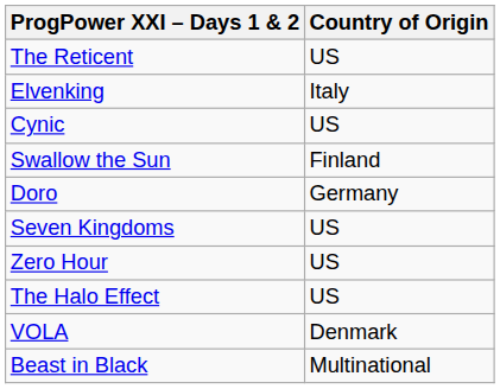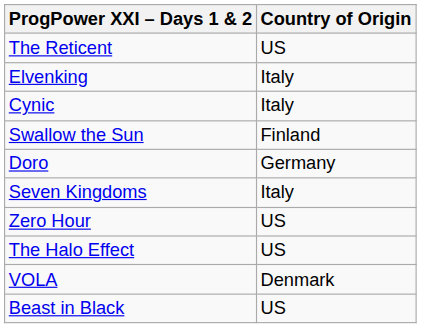Cynic | Country of Origin: US -> Italy
Seven Kingdoms | Country of Origin: US -> Italy
Beast in Black | Country of Origin: Multinational -> US
